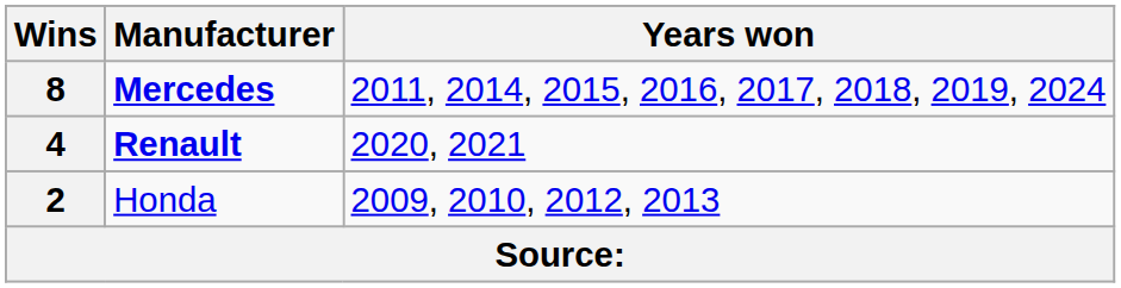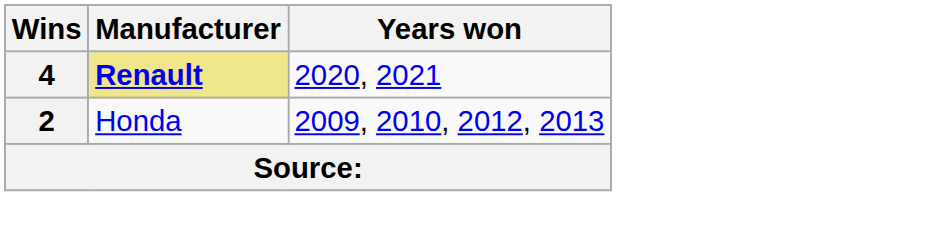- row: 8 | Mercedes | 2011, 2014, 2015, 2016, 2017, 2018, 2019, 2024
4 | Manufacturer: no background -> khaki background
